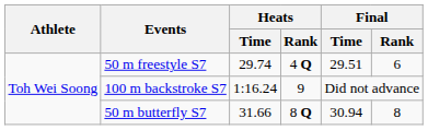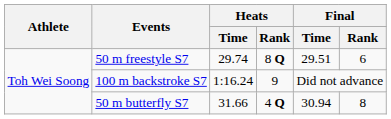50 m freestyle S7 | Heats / Rank: 4 Q -> 8 Q
50 m butterfly S7 | Heats / Rank: 8 Q -> 4 Q
